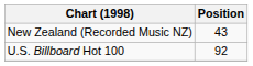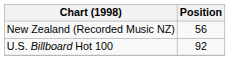New Zealand (Recorded Music NZ) | Position: 43 -> 56
